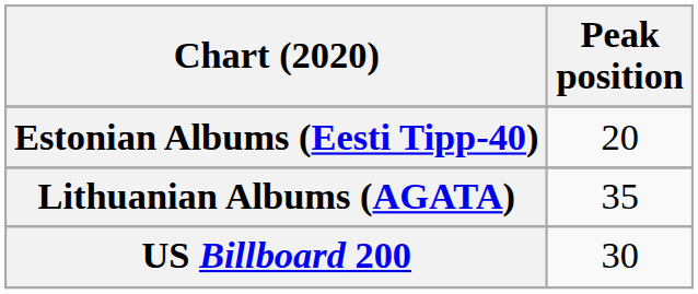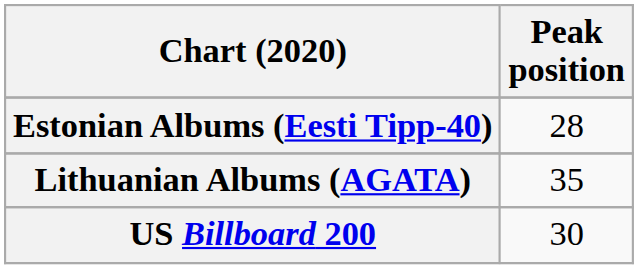Estonian Albums (Eesti Tipp-40) | Peak position: 20 -> 28
